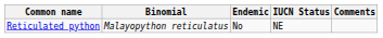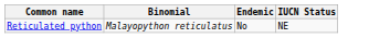- column: Comments
